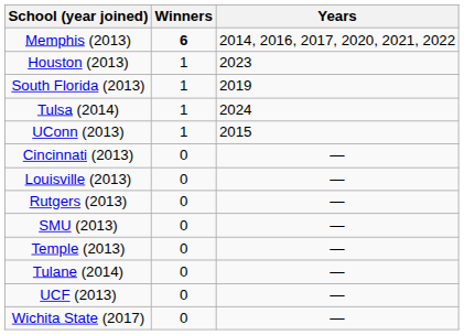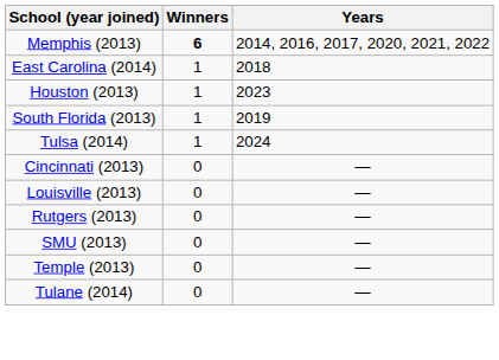+ row: East Carolina (2014) | 1 | 2018
- row: UConn (2013) | 1 | 2015
- row: UCF (2013) | 0 | —
- row: Wichita State (2017) | 0 | —
